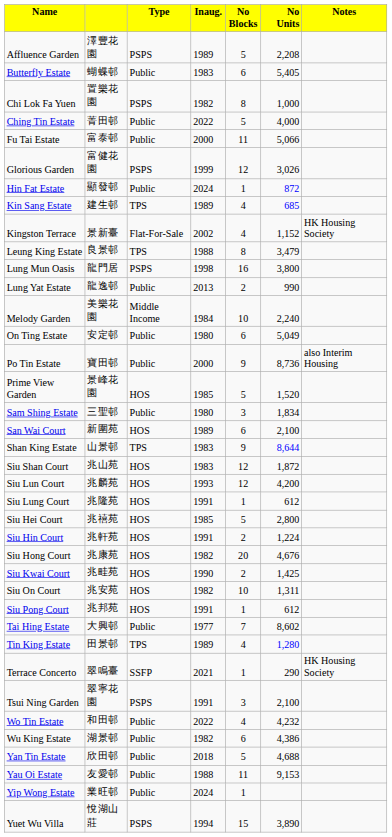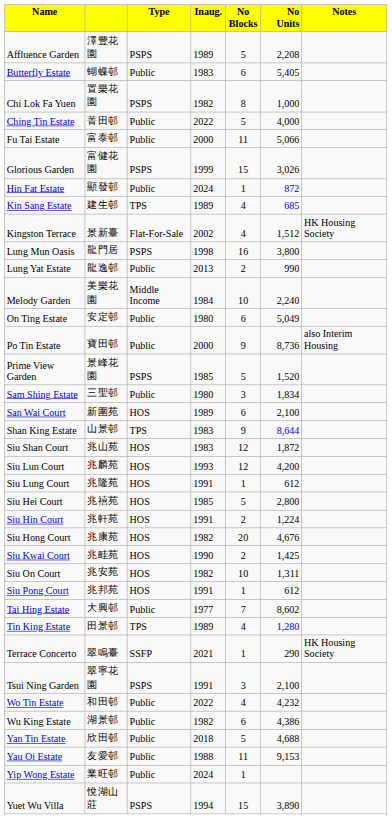Glorious Garden | column 5: 12 -> 15
Kingston Terrace | column 6: 1,152 -> 1,512
- row: Leung King Estate | 良景邨 | TPS | 1988 | 8 | 3,479
Prime View Garden | column 3: HOS -> PSPS
